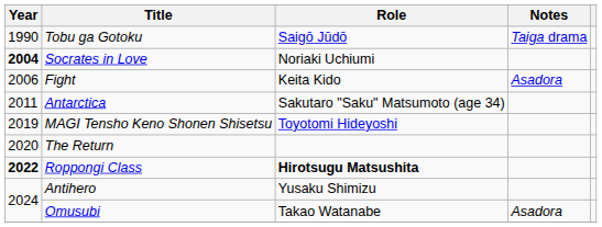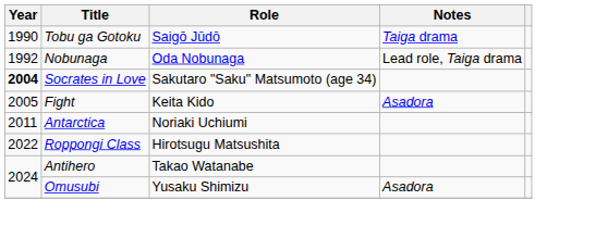+ row: 1992 | Nobunaga | Oda Nobunaga | Lead role, Taiga drama
Socrates in Love | Role: Noriaki Uchiumi -> Sakutaro "Saku" Matsumoto (age 34)
Fight | Year: 2006 -> 2005
Antarctica | Role: Sakutaro "Saku" Matsumoto (age 34) -> Noriaki Uchiumi
- row: 2019 | MAGI Tensho Keno Shonen Shisetsu | Toyotomi Hideyoshi
- row: 2020 | The Return
Roppongi Class | Year: bold -> normal
Roppongi Class | Role: bold -> normal
Antihero | Role: Yusaku Shimizu -> Takao Watanabe
Omusubi | Role: Takao Watanabe -> Yusaku Shimizu
